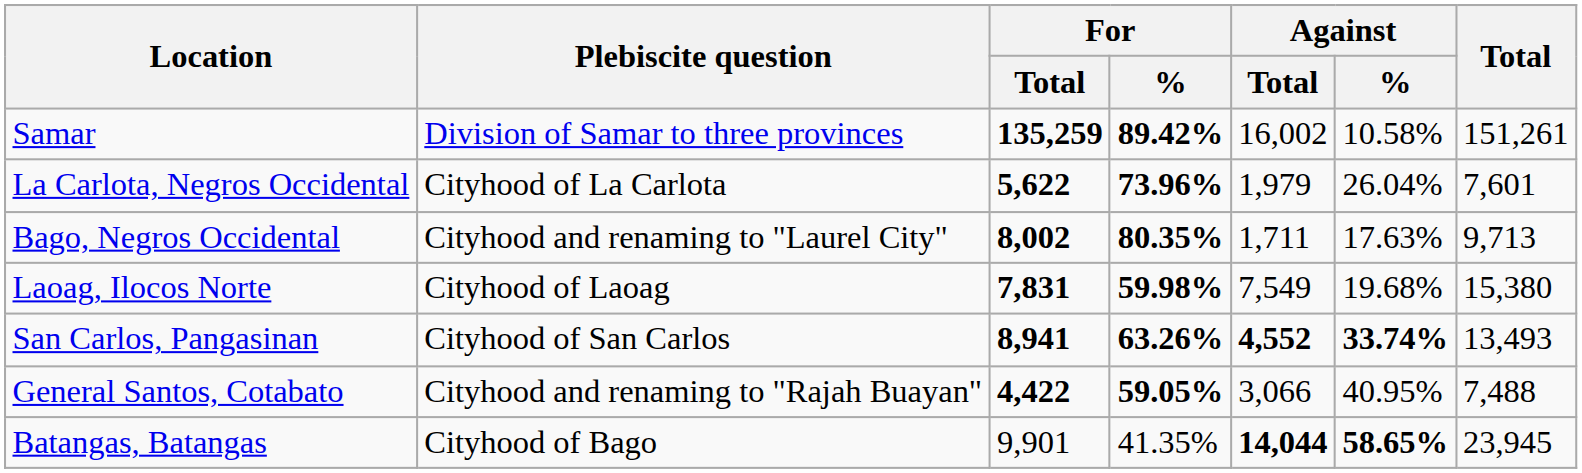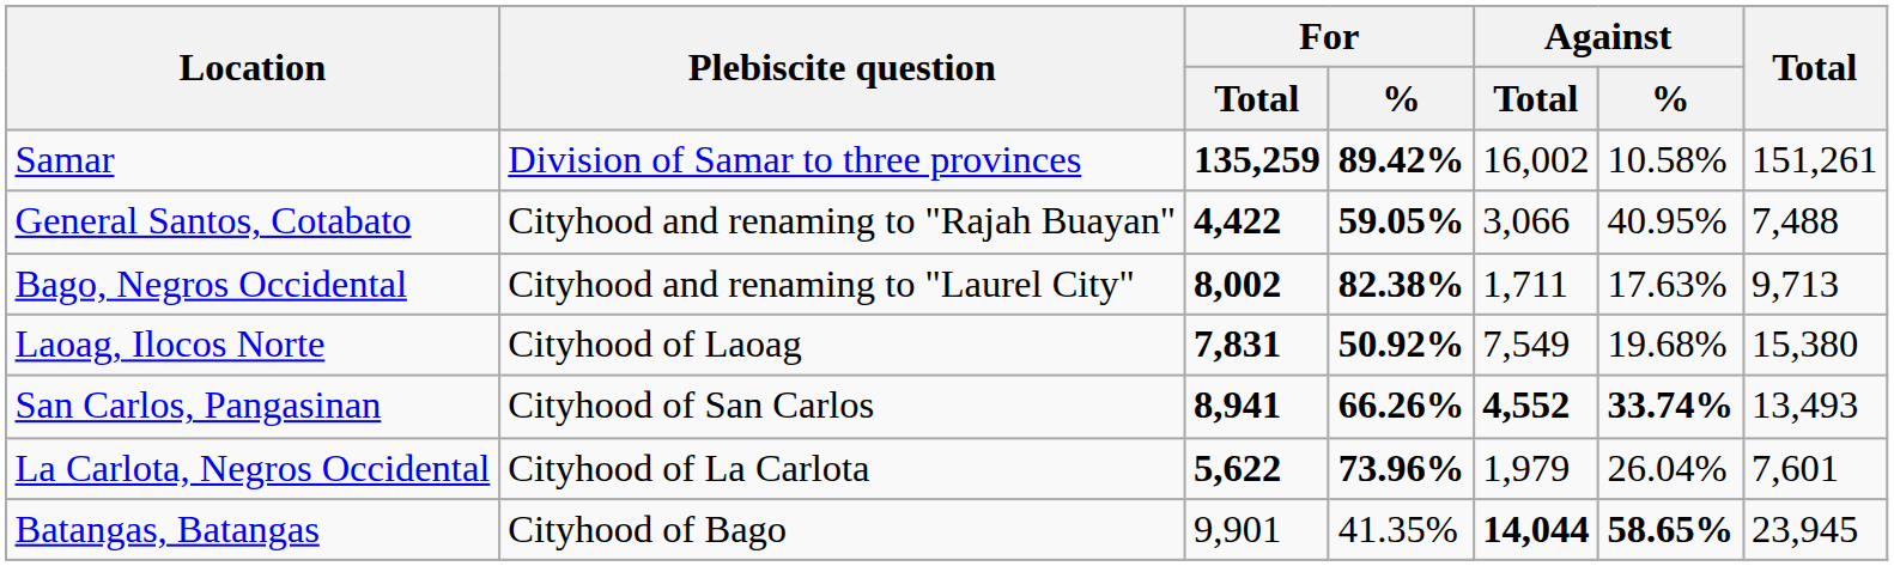rows swapped: La Carlota, Negros Occidental <-> General Santos, Cotabato
Bago, Negros Occidental | For / %: 80.35% -> 82.38%
Laoag, Ilocos Norte | For / %: 59.98% -> 50.92%
San Carlos, Pangasinan | For / %: 63.26% -> 66.26%
